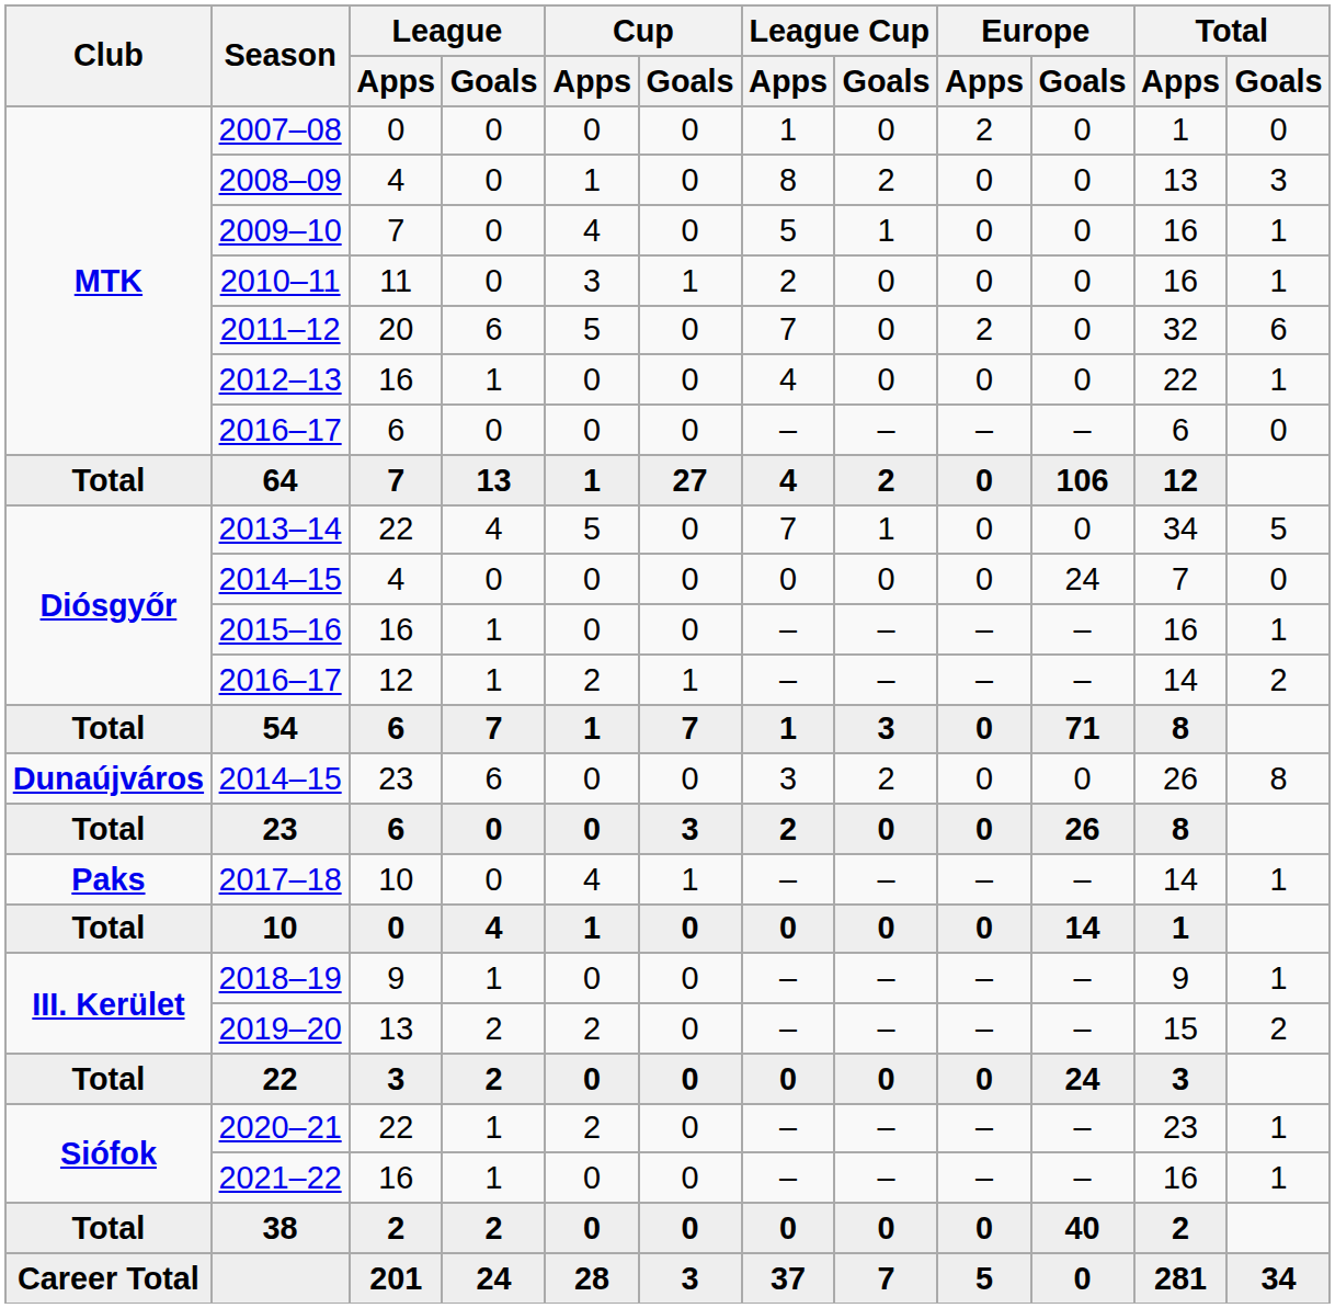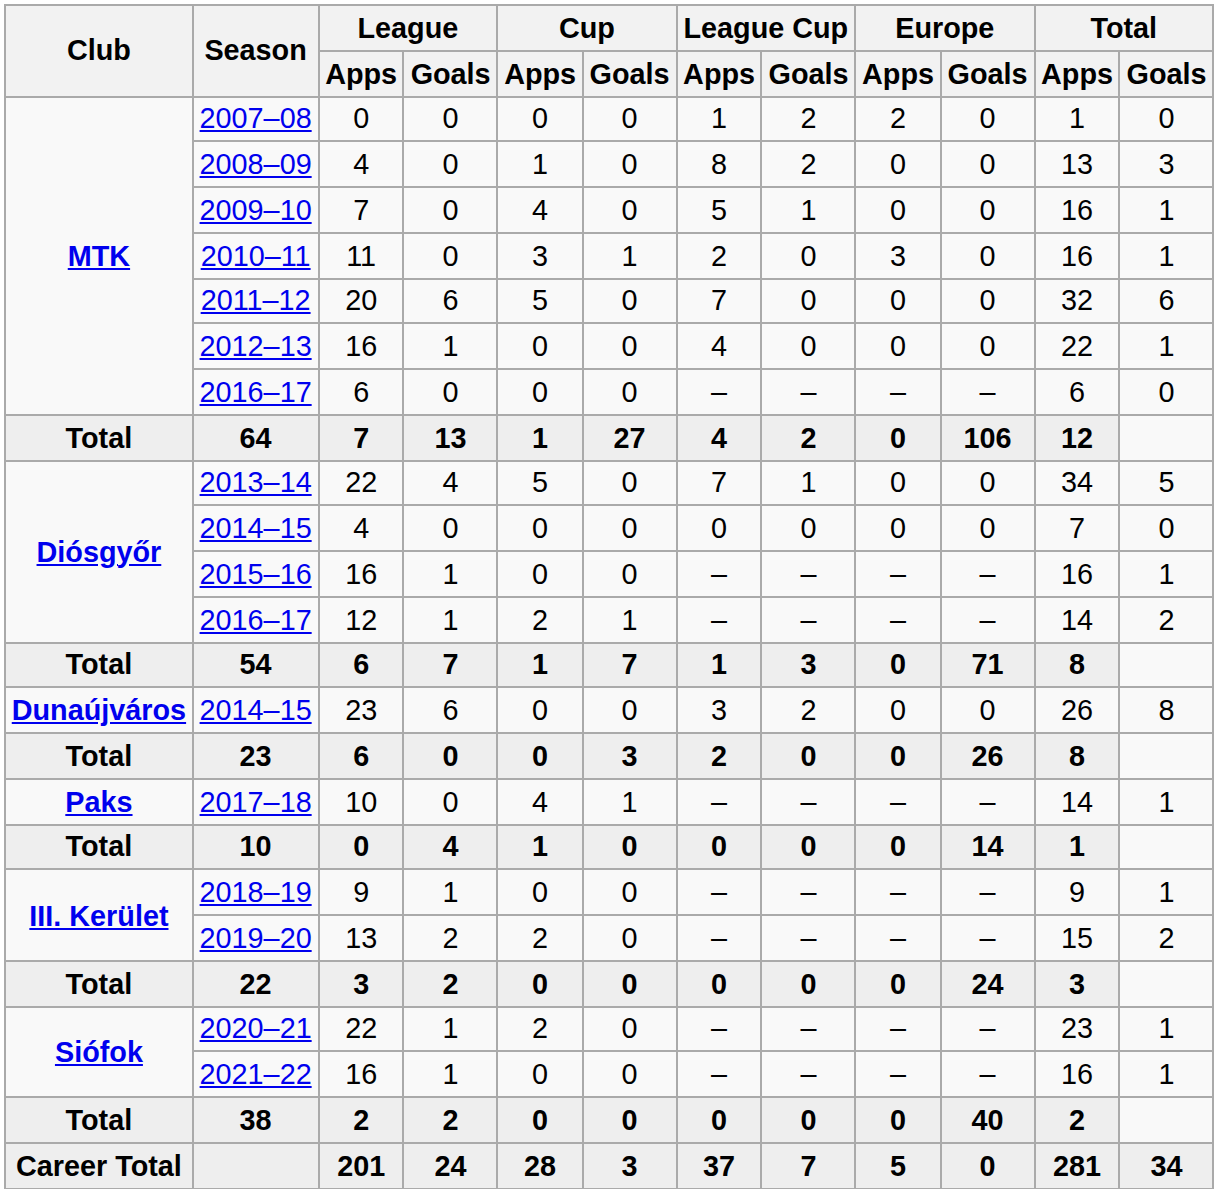2007–08 | League Cup / Goals: 0 -> 2
2010–11 | Europe / Apps: 0 -> 3
2011–12 | Europe / Apps: 2 -> 0
Diósgyőr / 2014–15 | Europe / Goals: 24 -> 0
